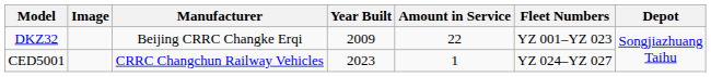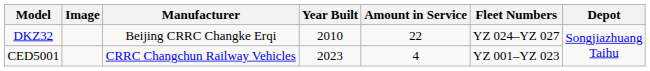DKZ32 | Year Built: 2009 -> 2010
DKZ32 | Fleet Numbers: YZ 001–YZ 023 -> YZ 024–YZ 027
CED5001 | Amount in Service: 1 -> 4
CED5001 | Fleet Numbers: YZ 024–YZ 027 -> YZ 001–YZ 023
